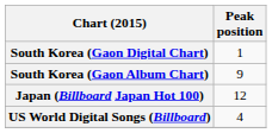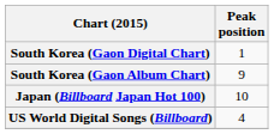Japan (Billboard Japan Hot 100) | Peak position: 12 -> 10
